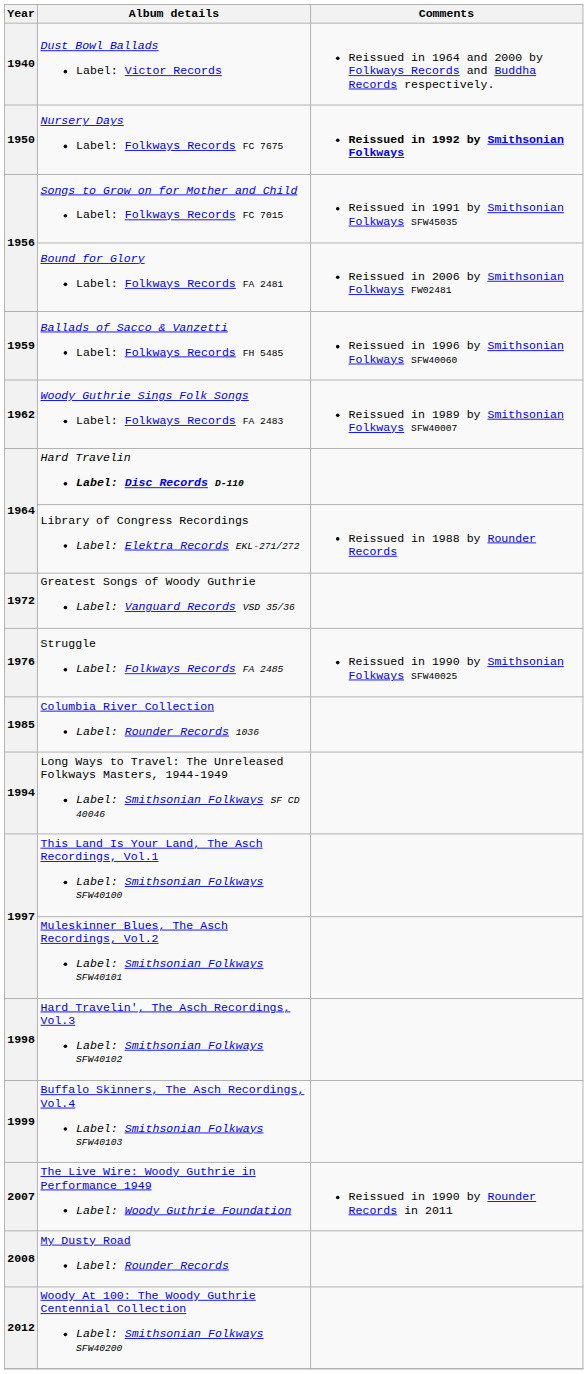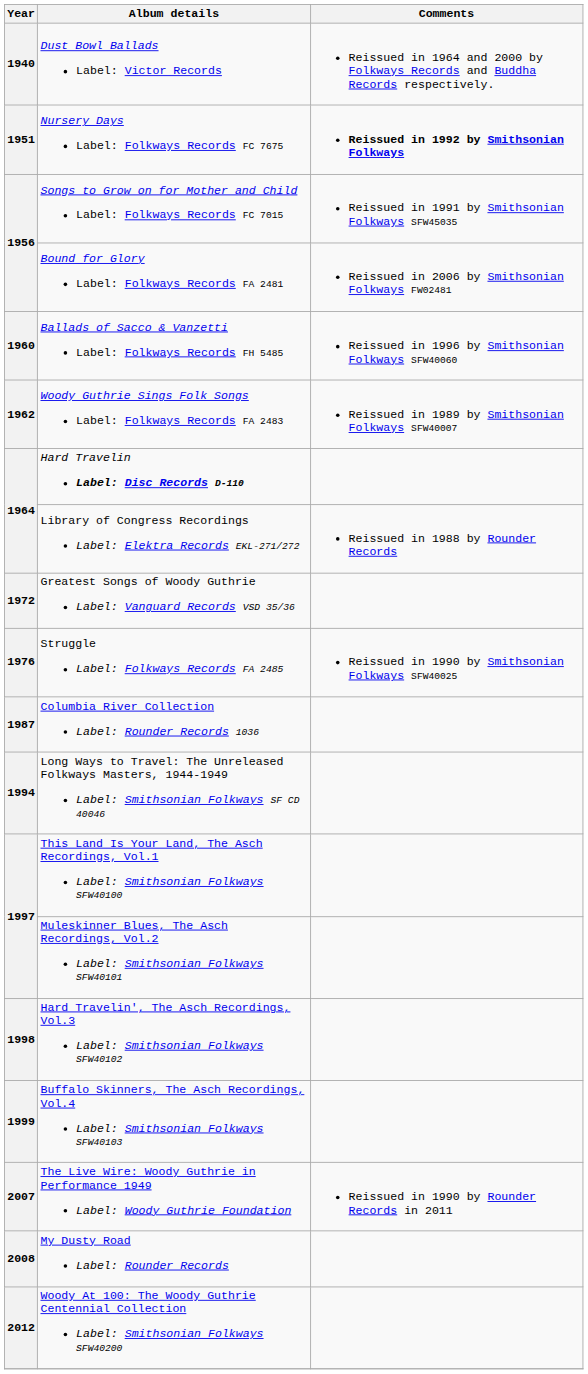Nursery Days Label: Folkways Records FC 7675 | Year: 1950 -> 1951
Ballads of Sacco & Vanzetti Label: Folkways Records FH 5485 | Year: 1959 -> 1960
Columbia River Collection Label: Rounder Records 1036 | Year: 1985 -> 1987
